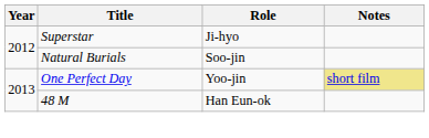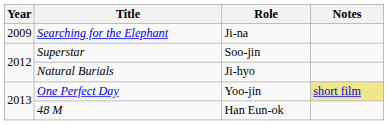+ row: 2009 | Searching for the Elephant | Ji-na
Superstar | Role: Ji-hyo -> Soo-jin
Natural Burials | Role: Soo-jin -> Ji-hyo
